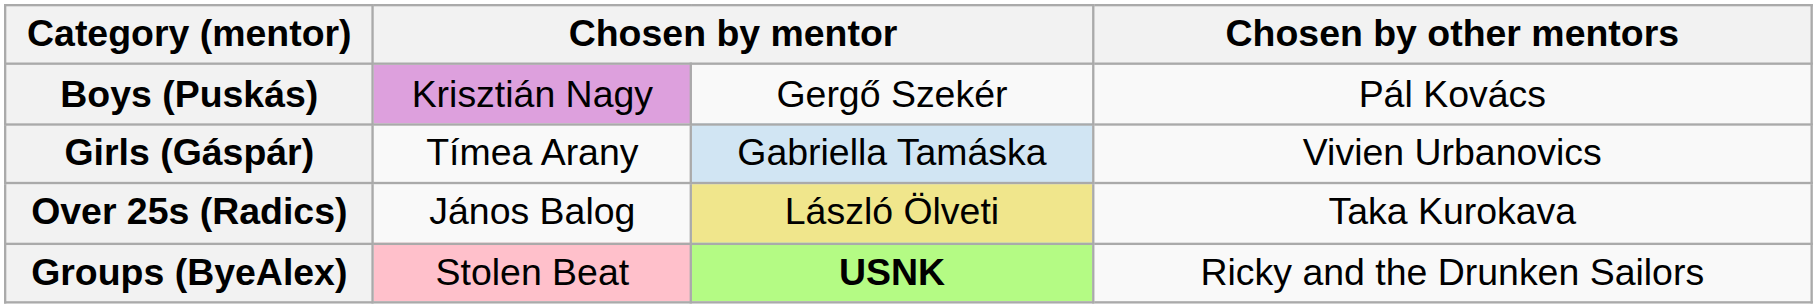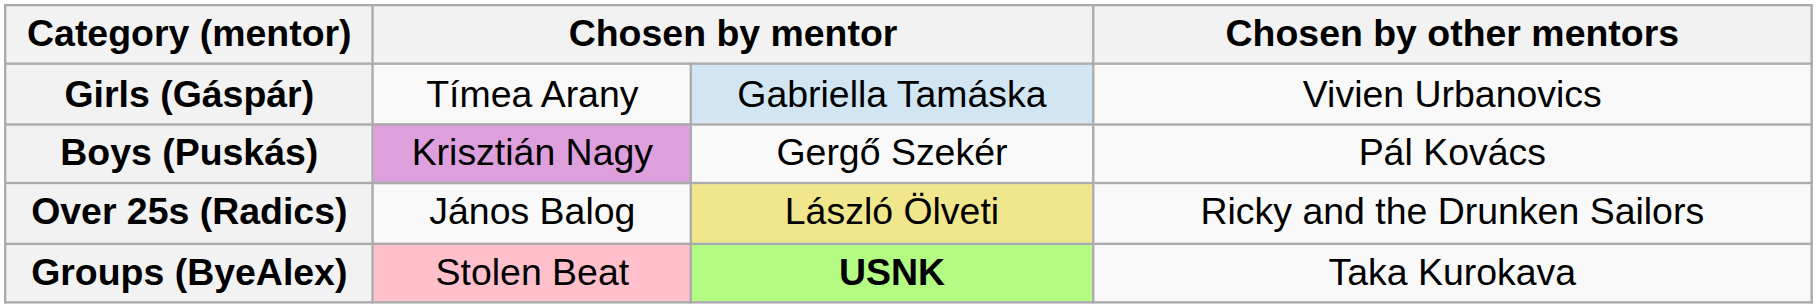rows swapped: Boys (Puskás) <-> Girls (Gáspár)
Over 25s (Radics) | Chosen by other mentors: Taka Kurokava -> Ricky and the Drunken Sailors
Groups (ByeAlex) | Chosen by other mentors: Ricky and the Drunken Sailors -> Taka Kurokava
